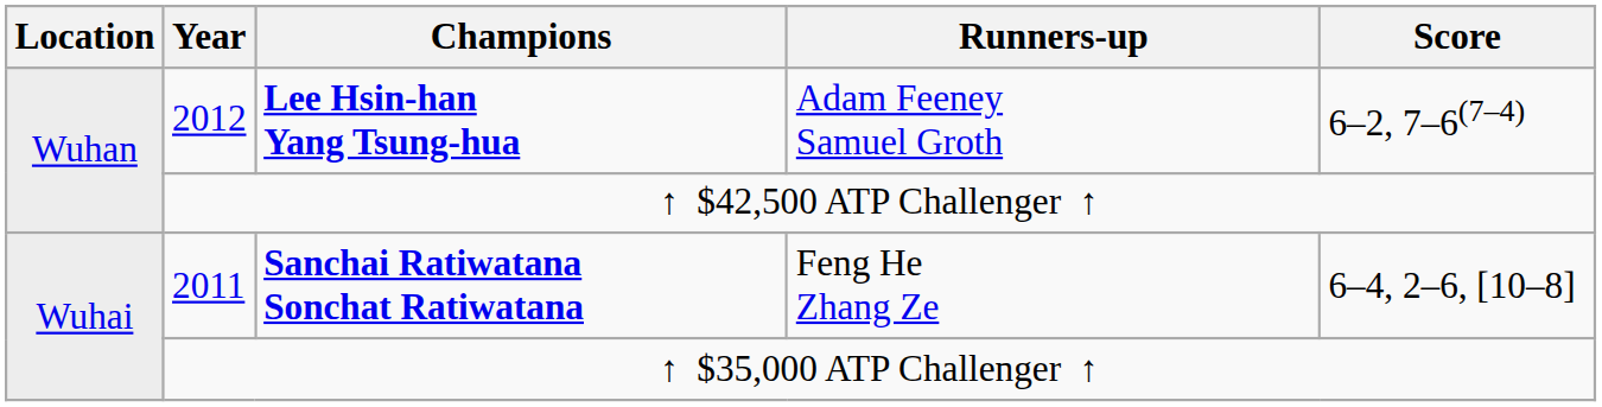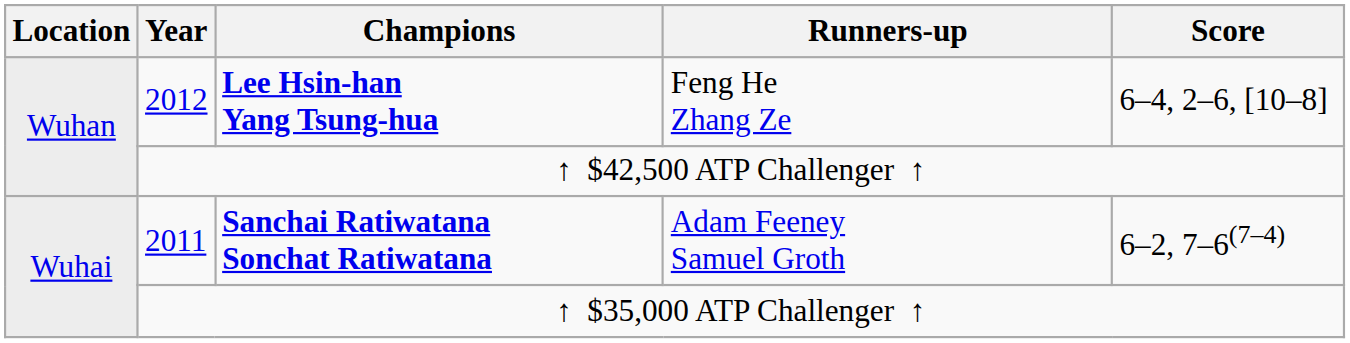2012 | Runners-up: Adam Feeney Samuel Groth -> Feng He Zhang Ze
2012 | Score: 6–2, 7–6(7–4) -> 6–4, 2–6, [10–8]
2011 | Runners-up: Feng He Zhang Ze -> Adam Feeney Samuel Groth
2011 | Score: 6–4, 2–6, [10–8] -> 6–2, 7–6(7–4)
